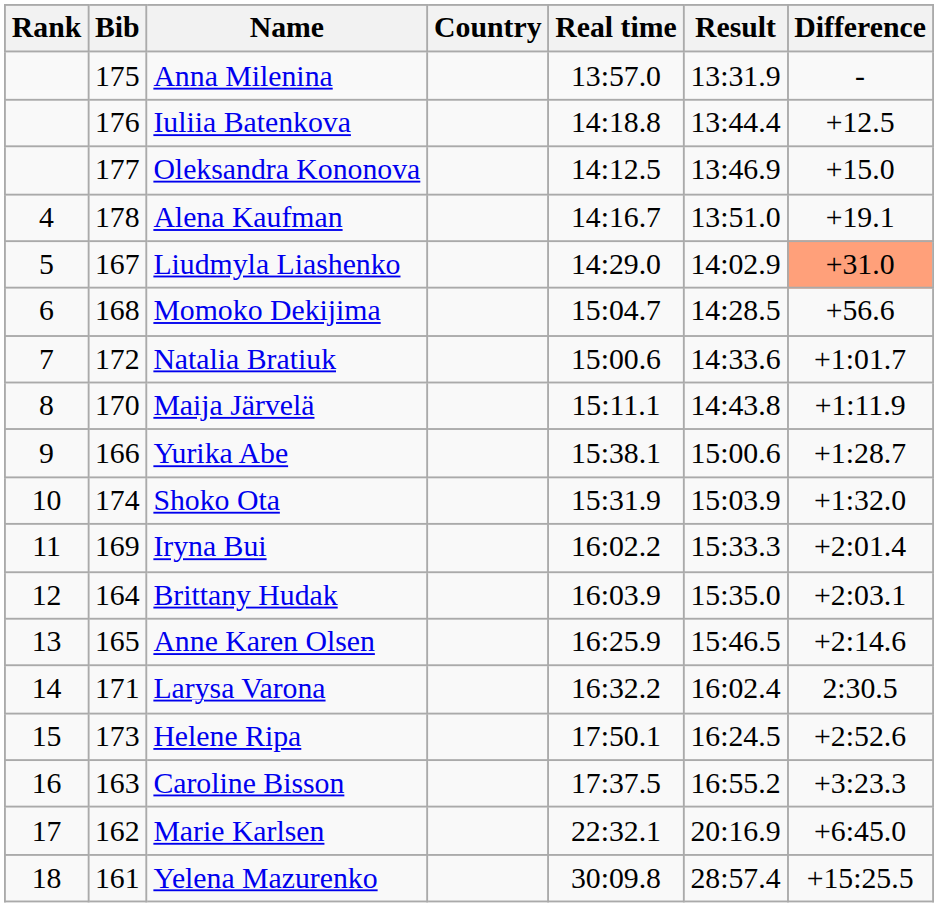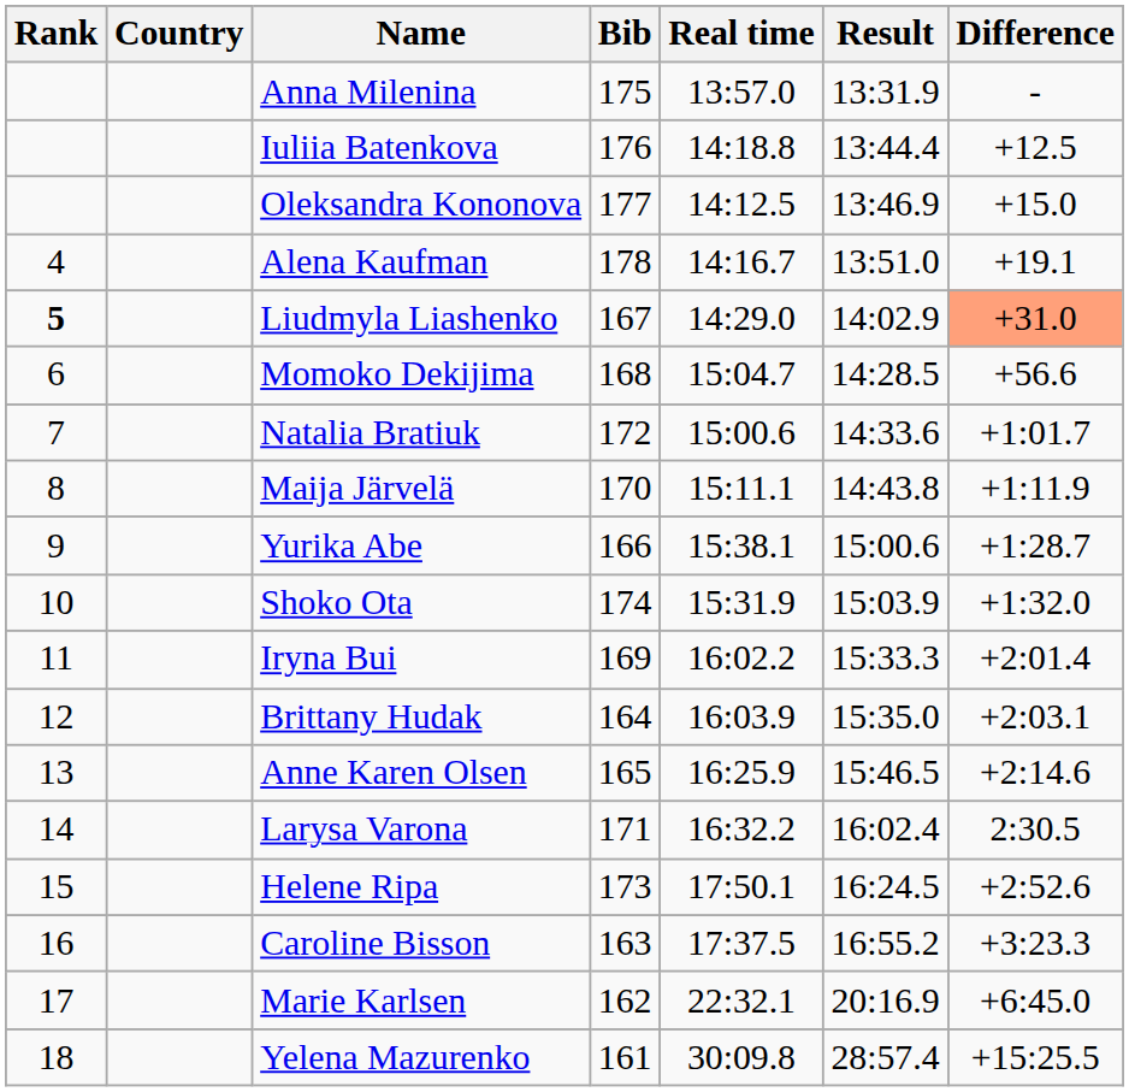columns swapped: Bib <-> Country
Liudmyla Liashenko | Rank: normal -> bold
